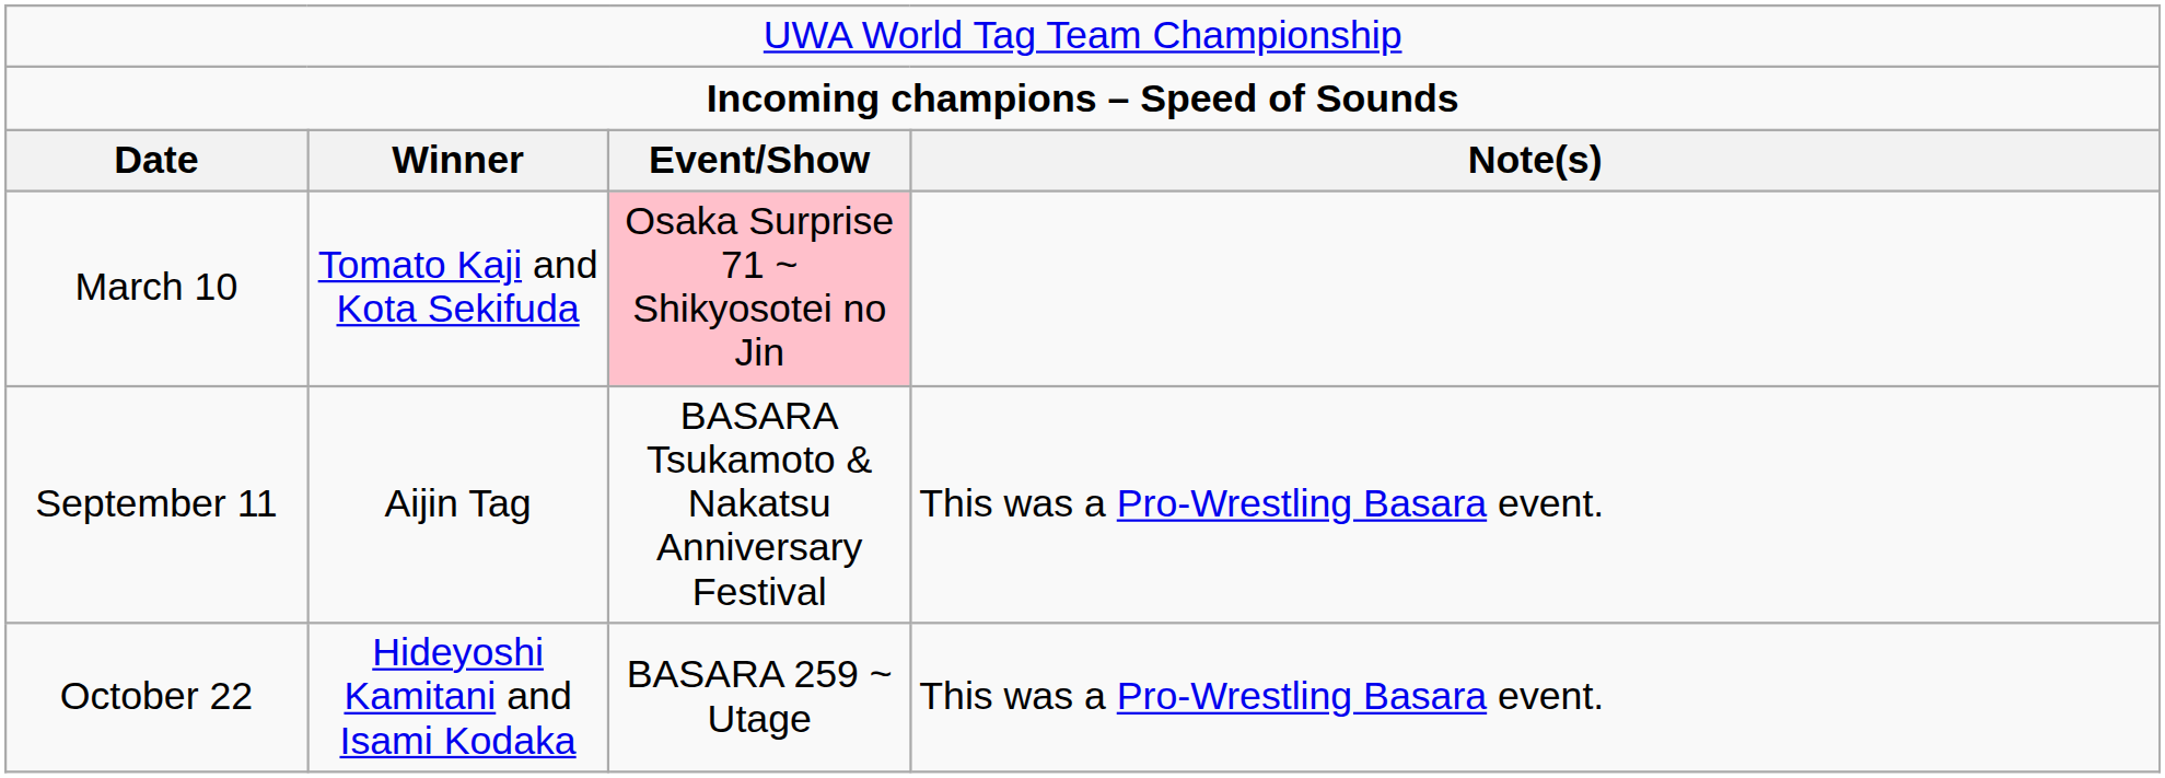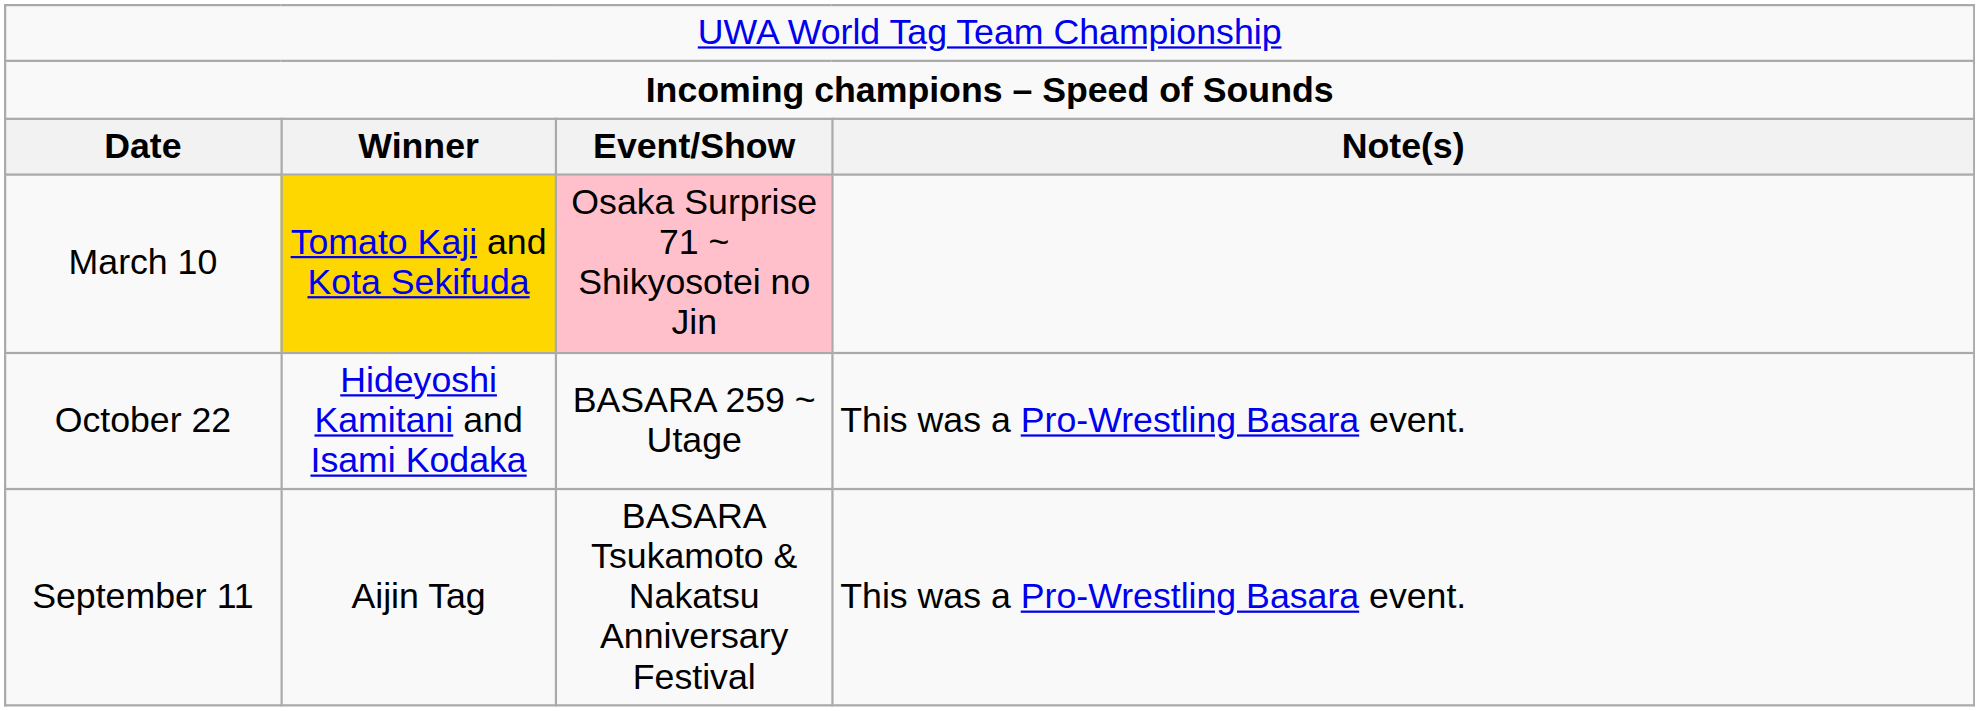March 10 | column 2: no background -> gold background
rows swapped: September 11 <-> October 22
